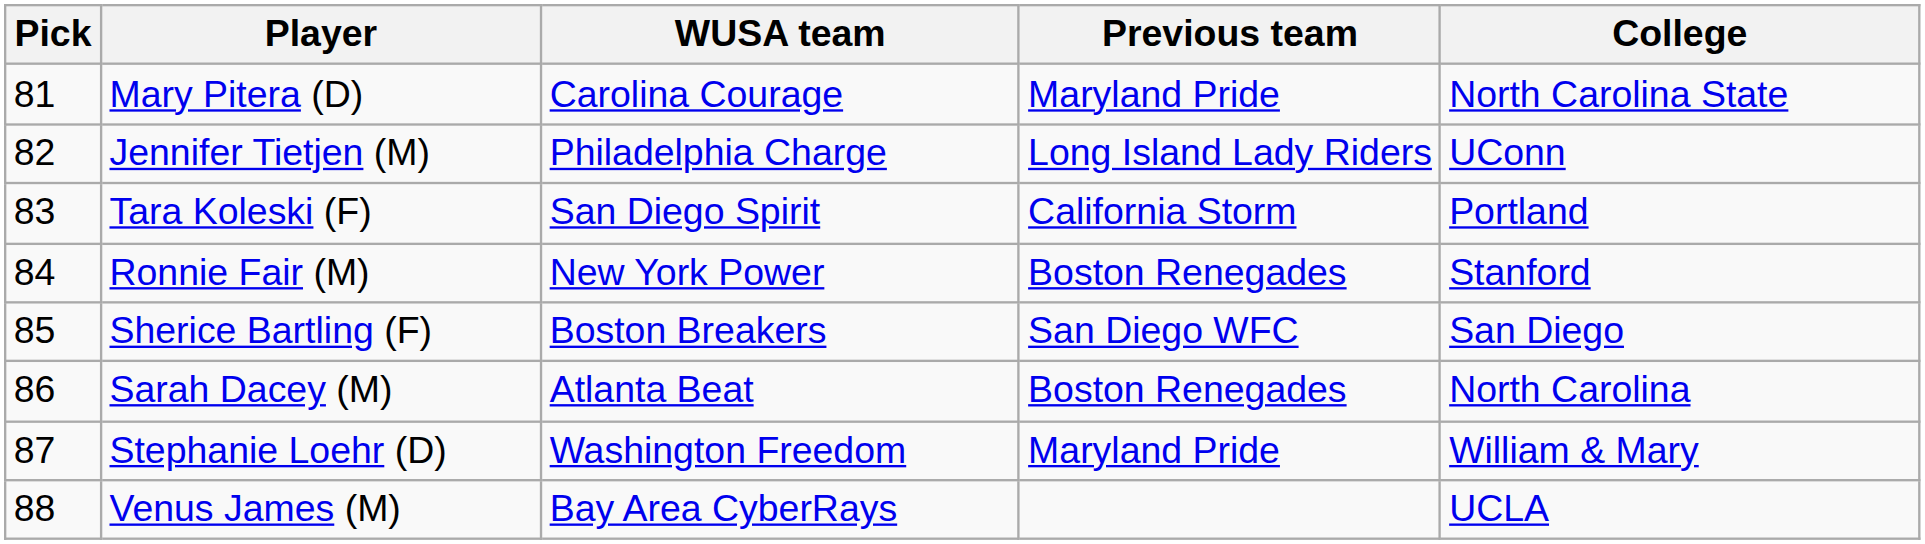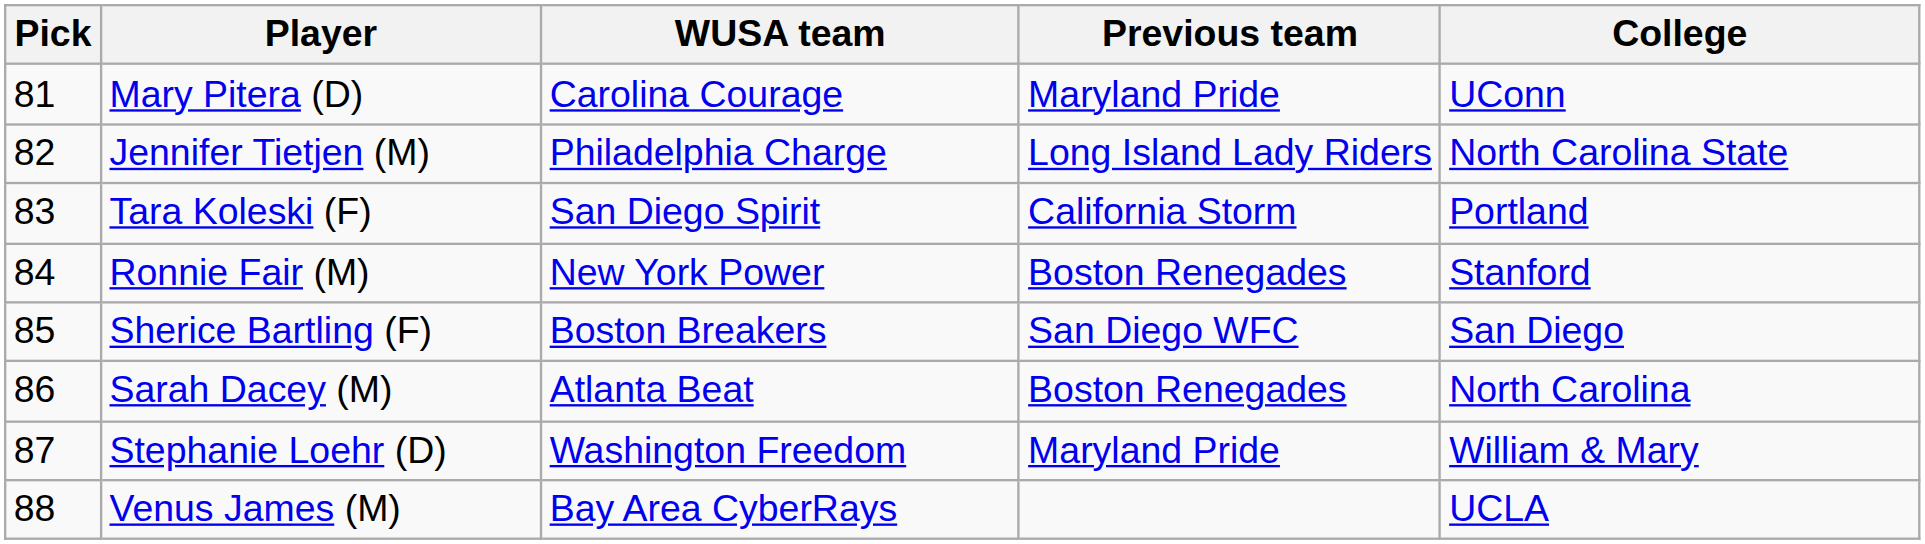Mary Pitera (D) | College: North Carolina State -> UConn
Jennifer Tietjen (M) | College: UConn -> North Carolina State
